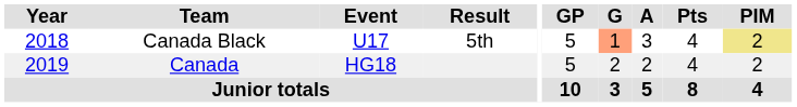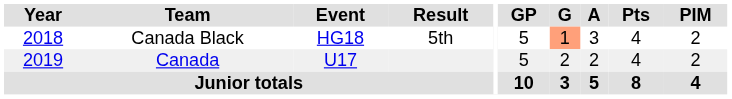Canada Black | Event: U17 -> HG18
Canada Black | PIM: khaki background -> no background
Canada | Event: HG18 -> U17
